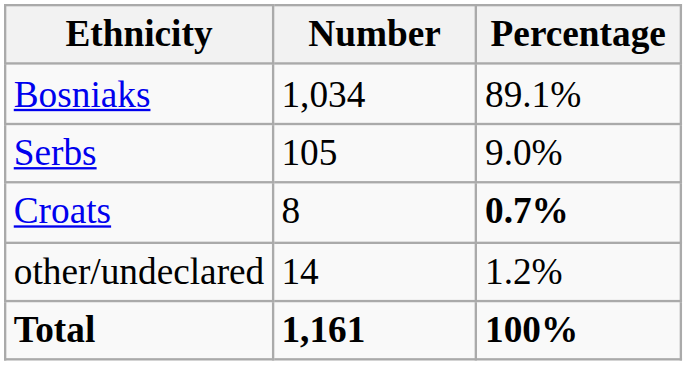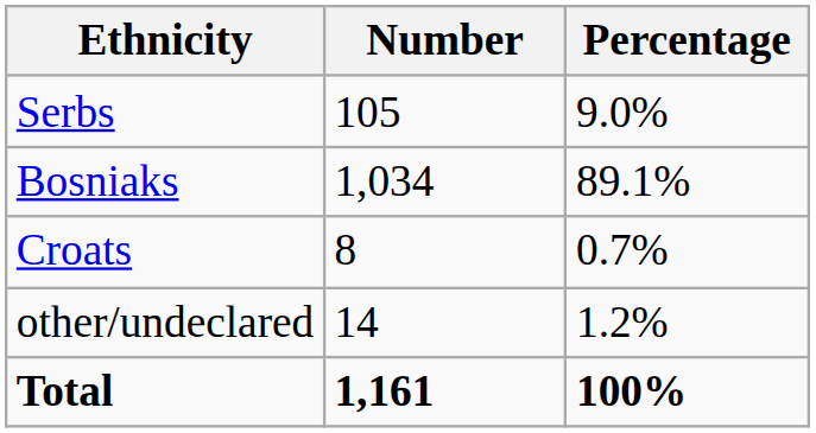rows swapped: Bosniaks <-> Serbs
Croats | Percentage: bold -> normal
